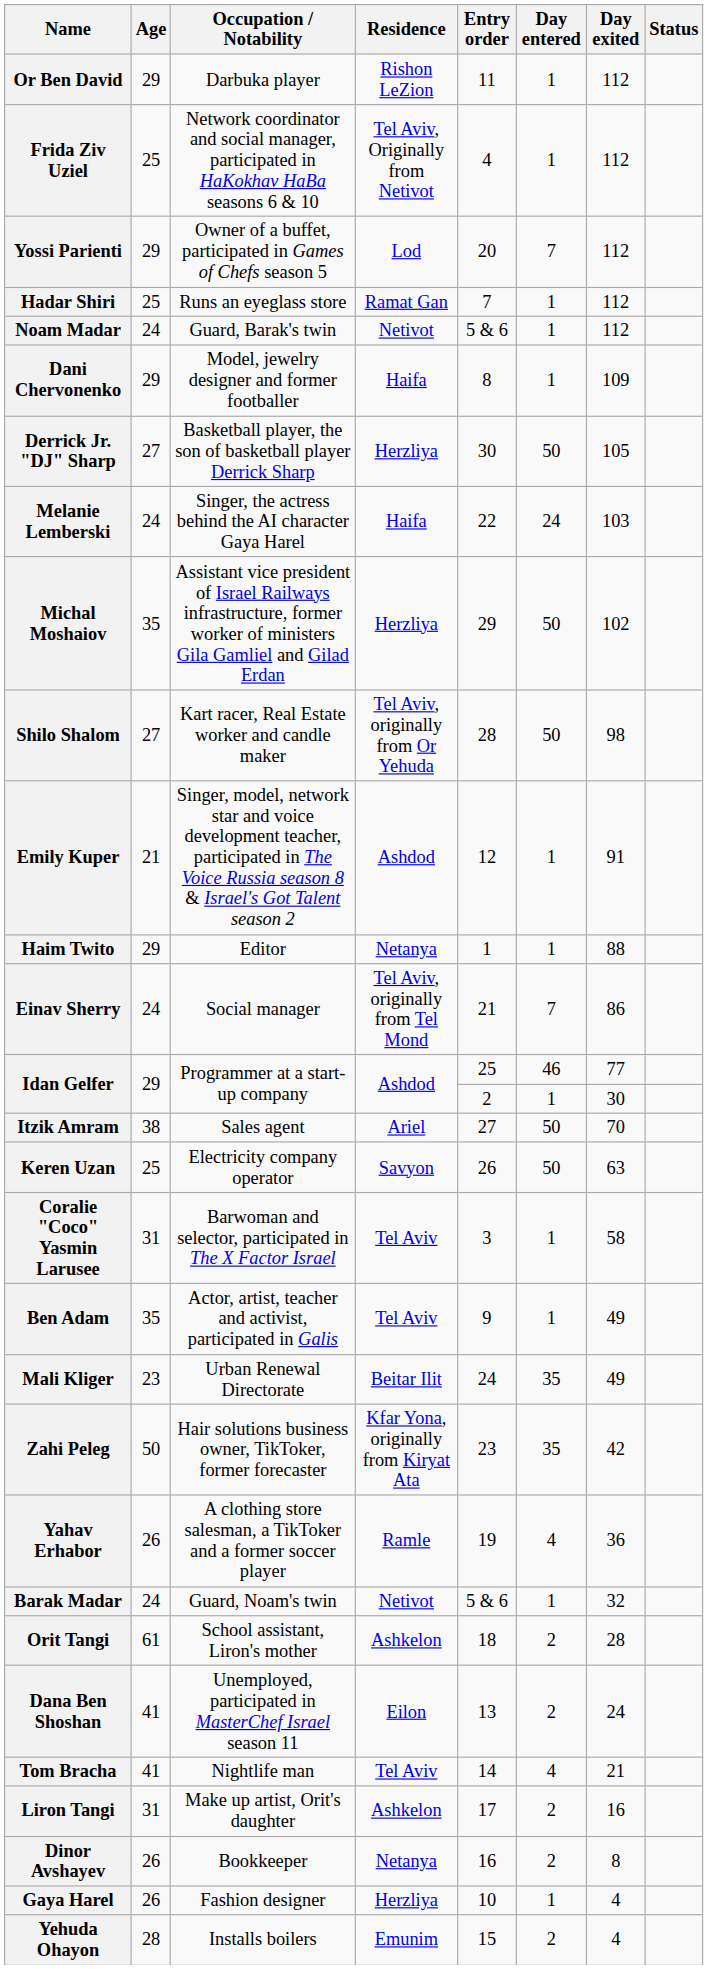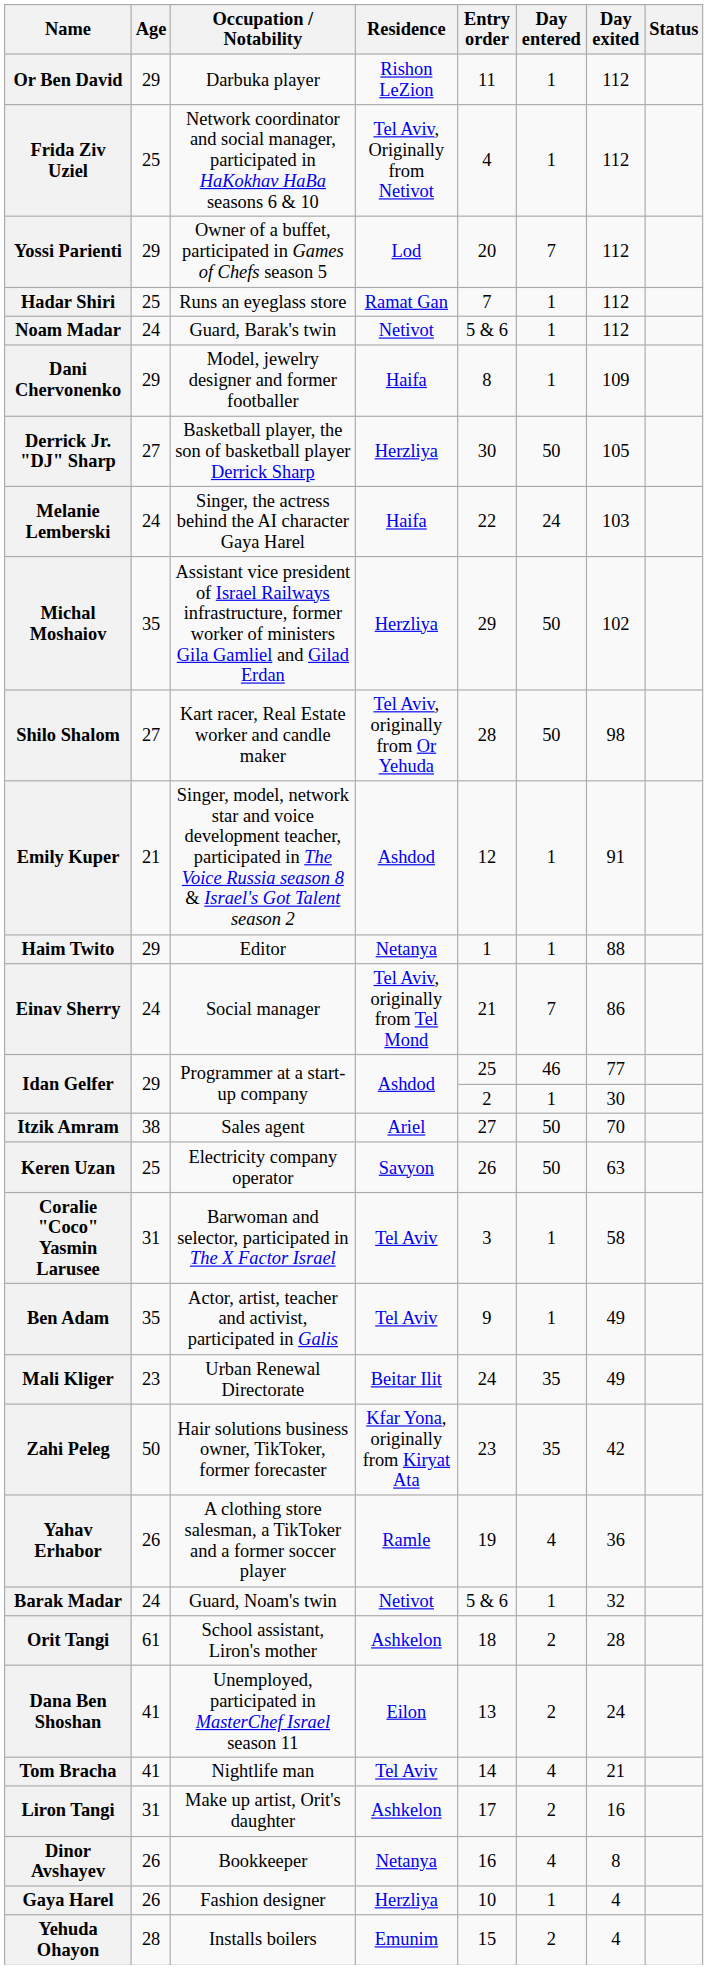Dinor Avshayev | Day entered: 2 -> 4
